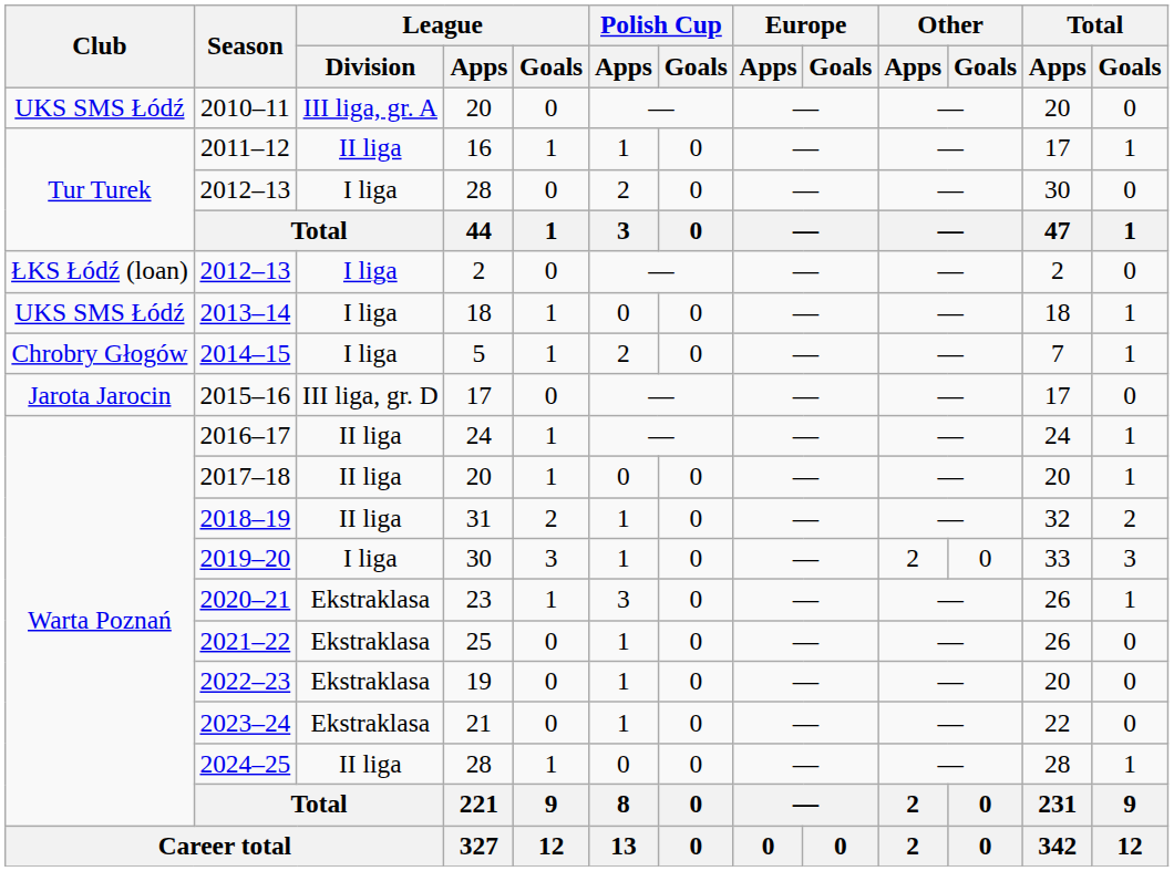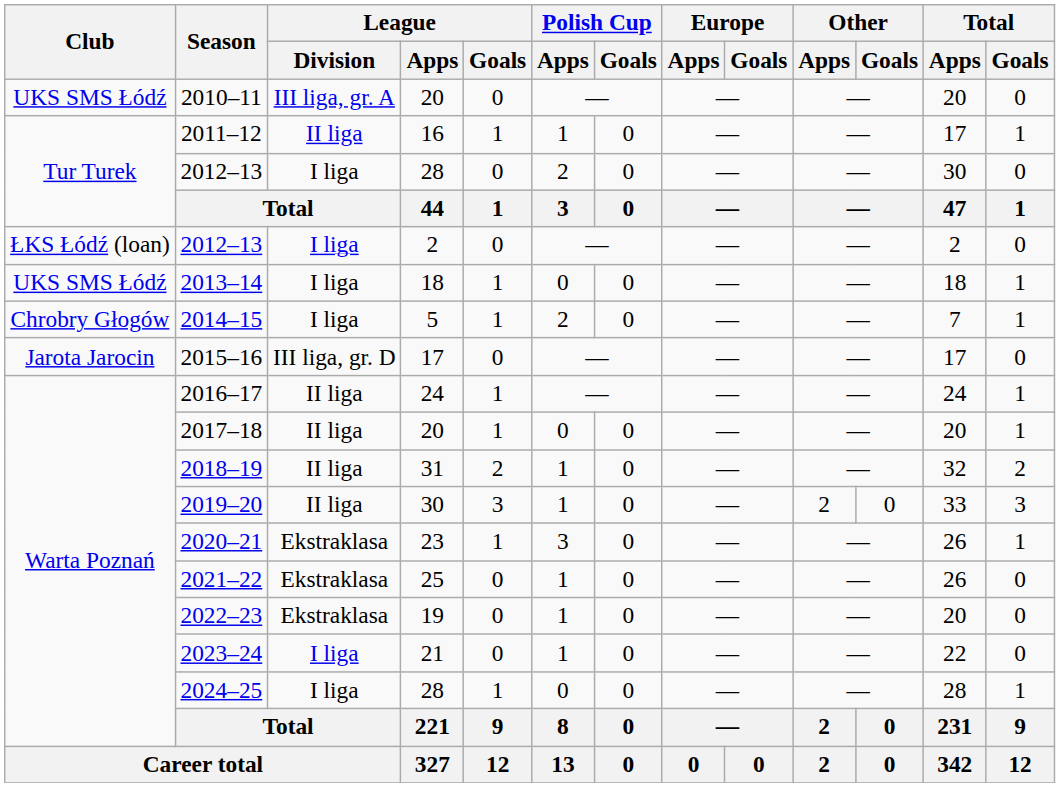2019–20 | League / Division: I liga -> II liga
2023–24 | League / Division: Ekstraklasa -> I liga
2024–25 | League / Division: II liga -> I liga
